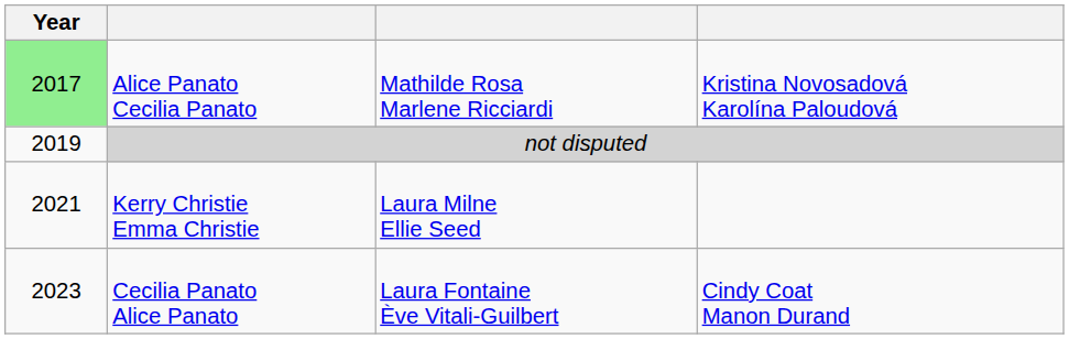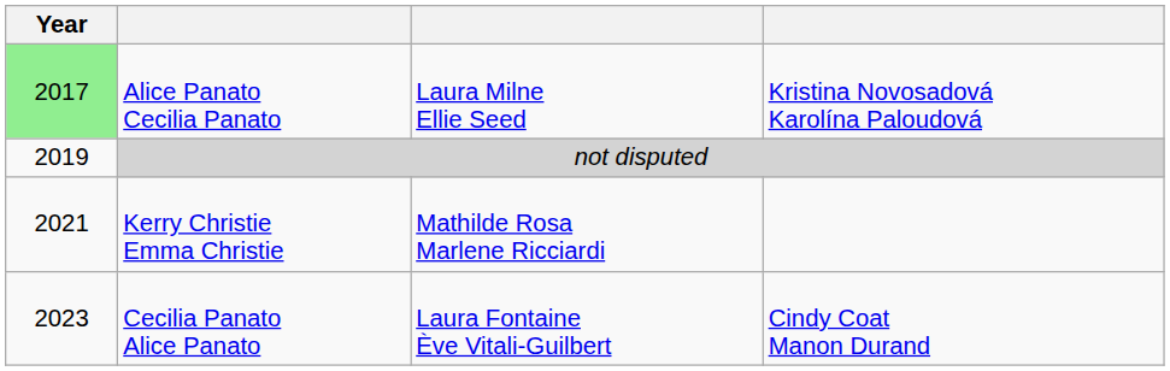Alice Panato Cecilia Panato | column 3: Mathilde Rosa Marlene Ricciardi -> Laura Milne Ellie Seed
Kerry Christie Emma Christie | column 3: Laura Milne Ellie Seed -> Mathilde Rosa Marlene Ricciardi
